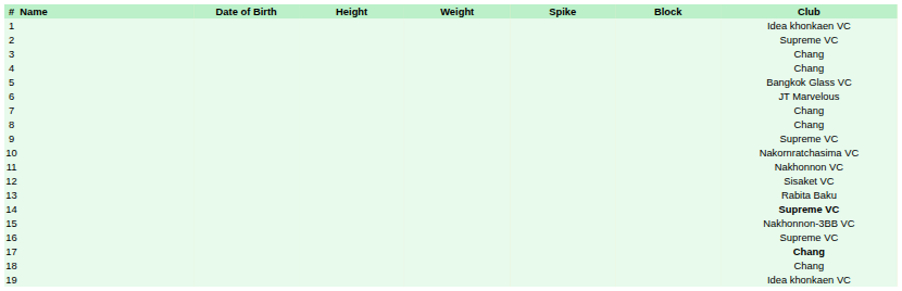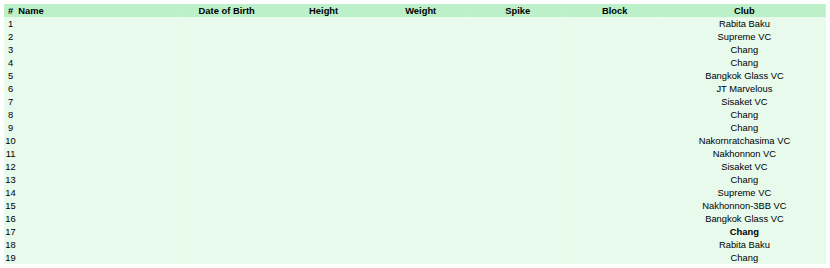1 | Club: Idea khonkaen VC -> Rabita Baku
7 | Club: Chang -> Sisaket VC
9 | Club: Supreme VC -> Chang
13 | Club: Rabita Baku -> Chang
14 | Club: bold -> normal
16 | Club: Supreme VC -> Bangkok Glass VC
18 | Club: Chang -> Rabita Baku
19 | Club: Idea khonkaen VC -> Chang
